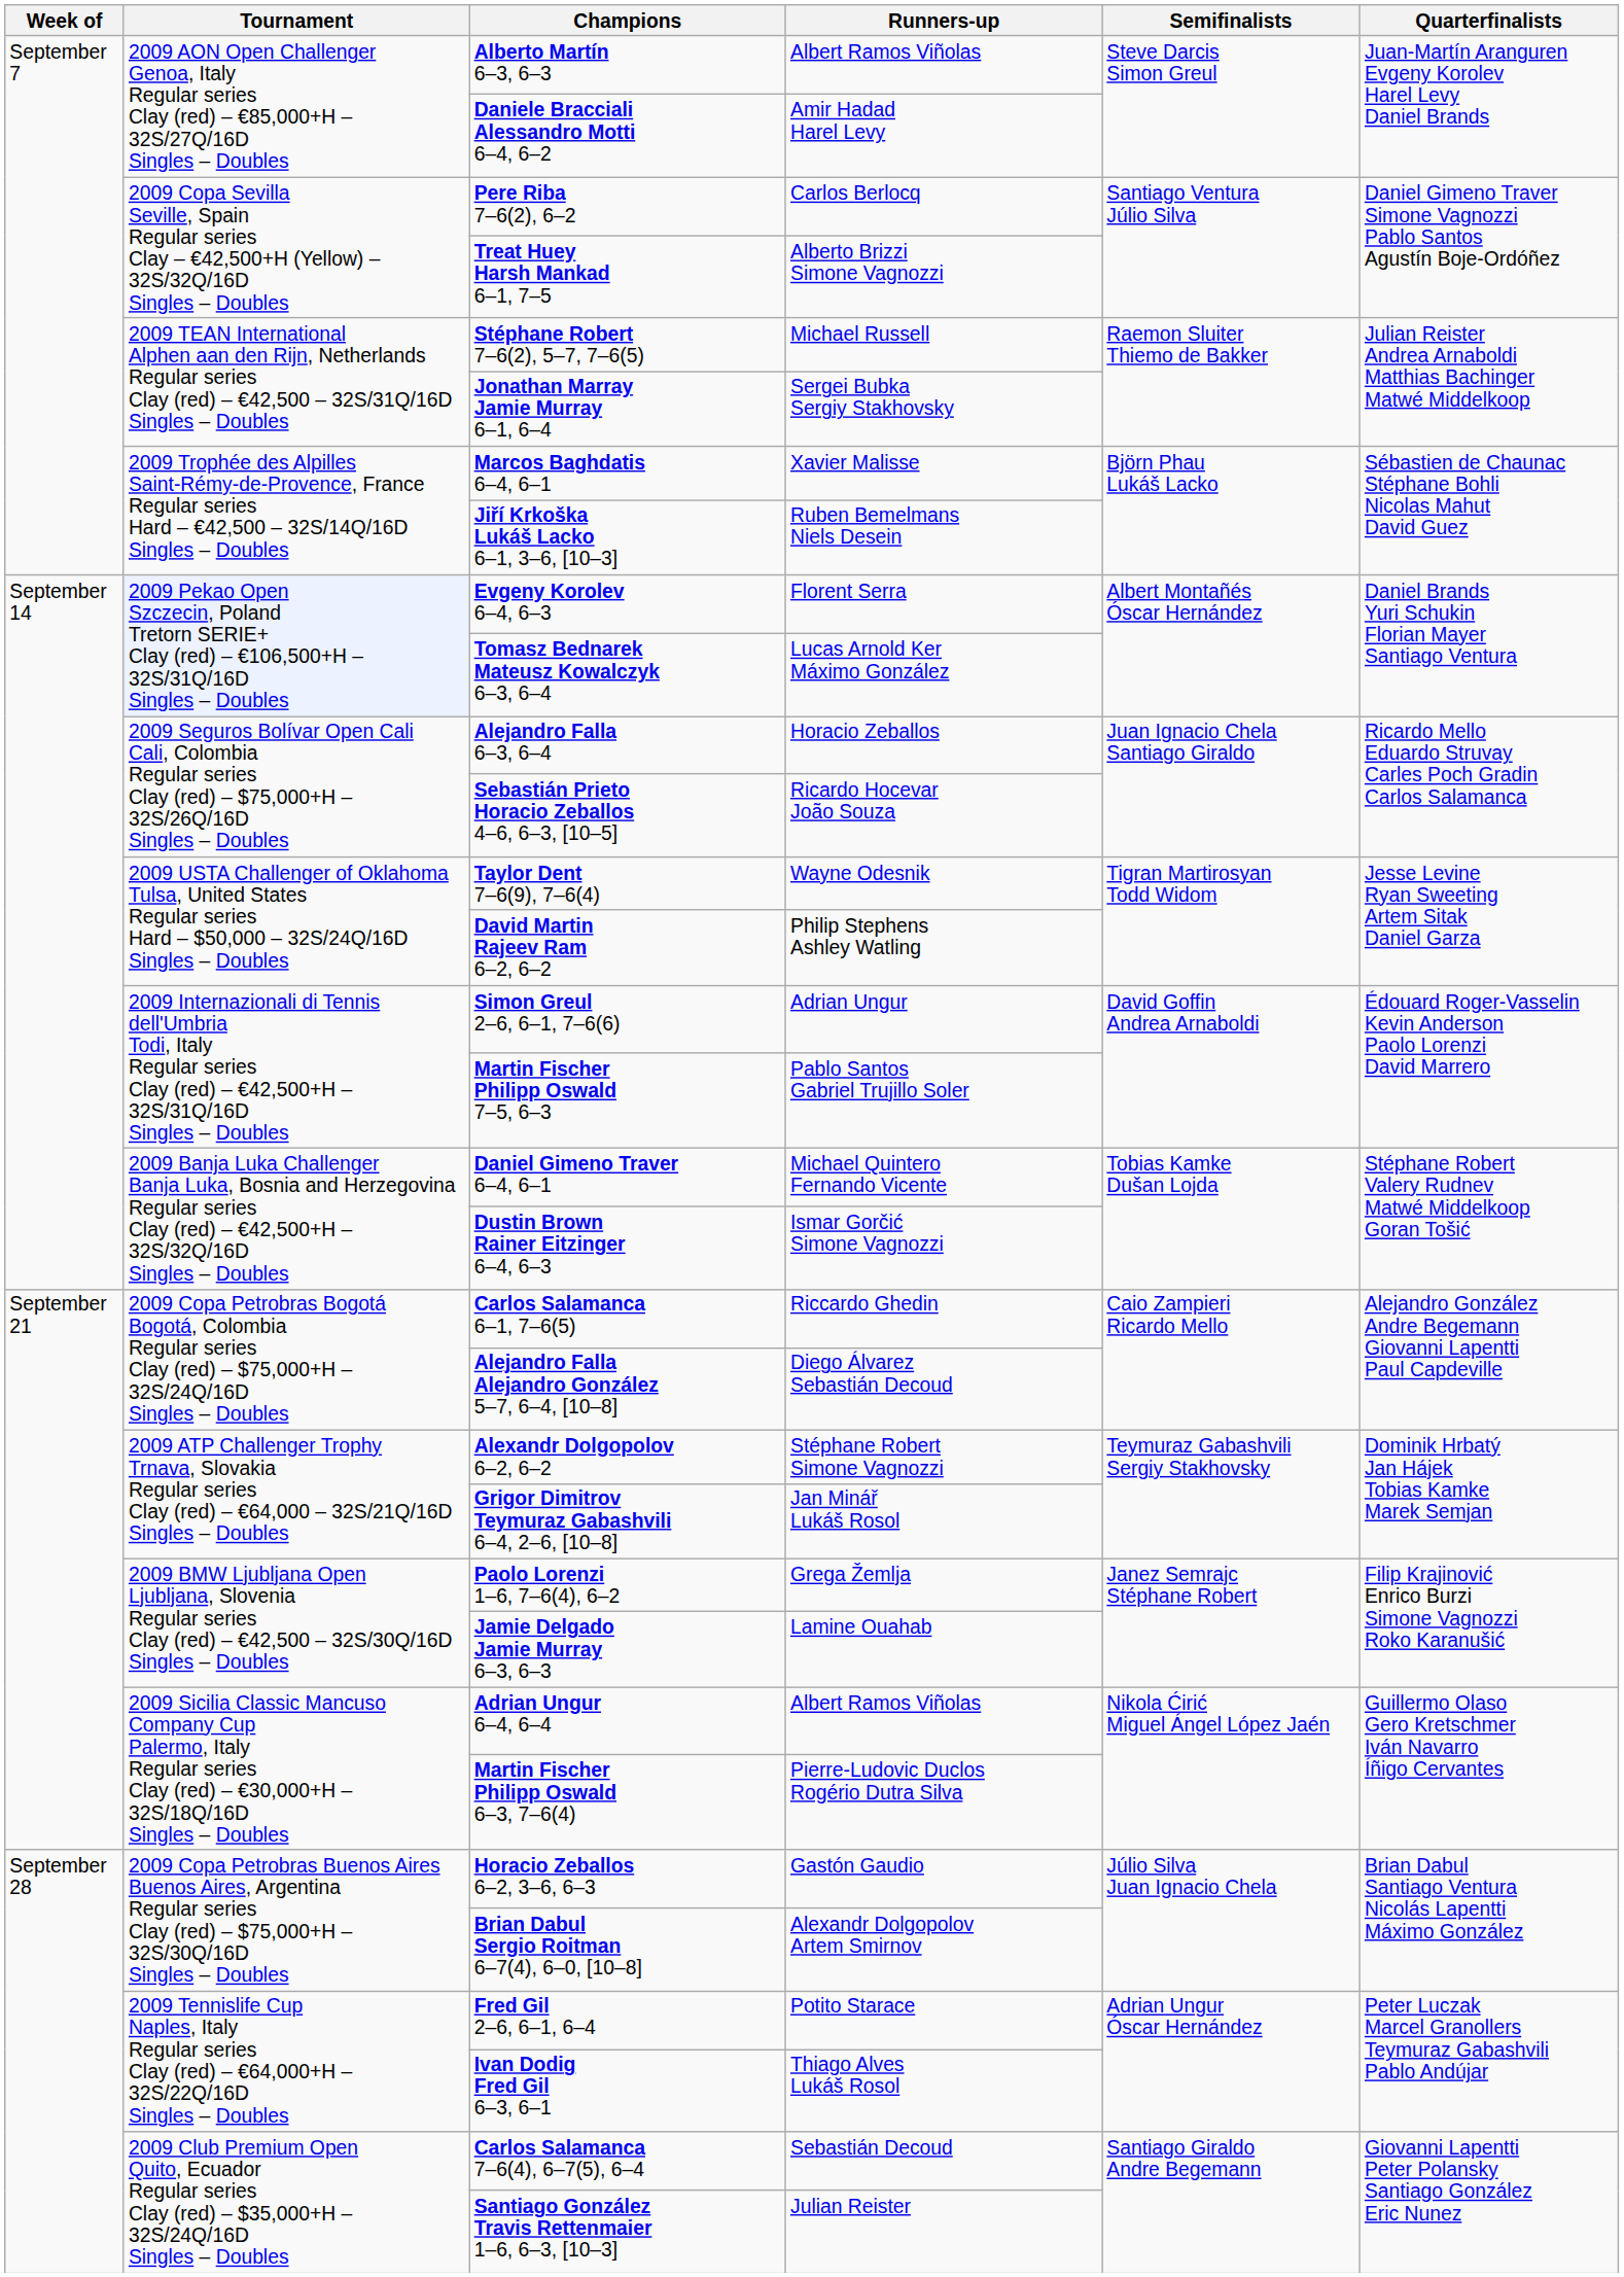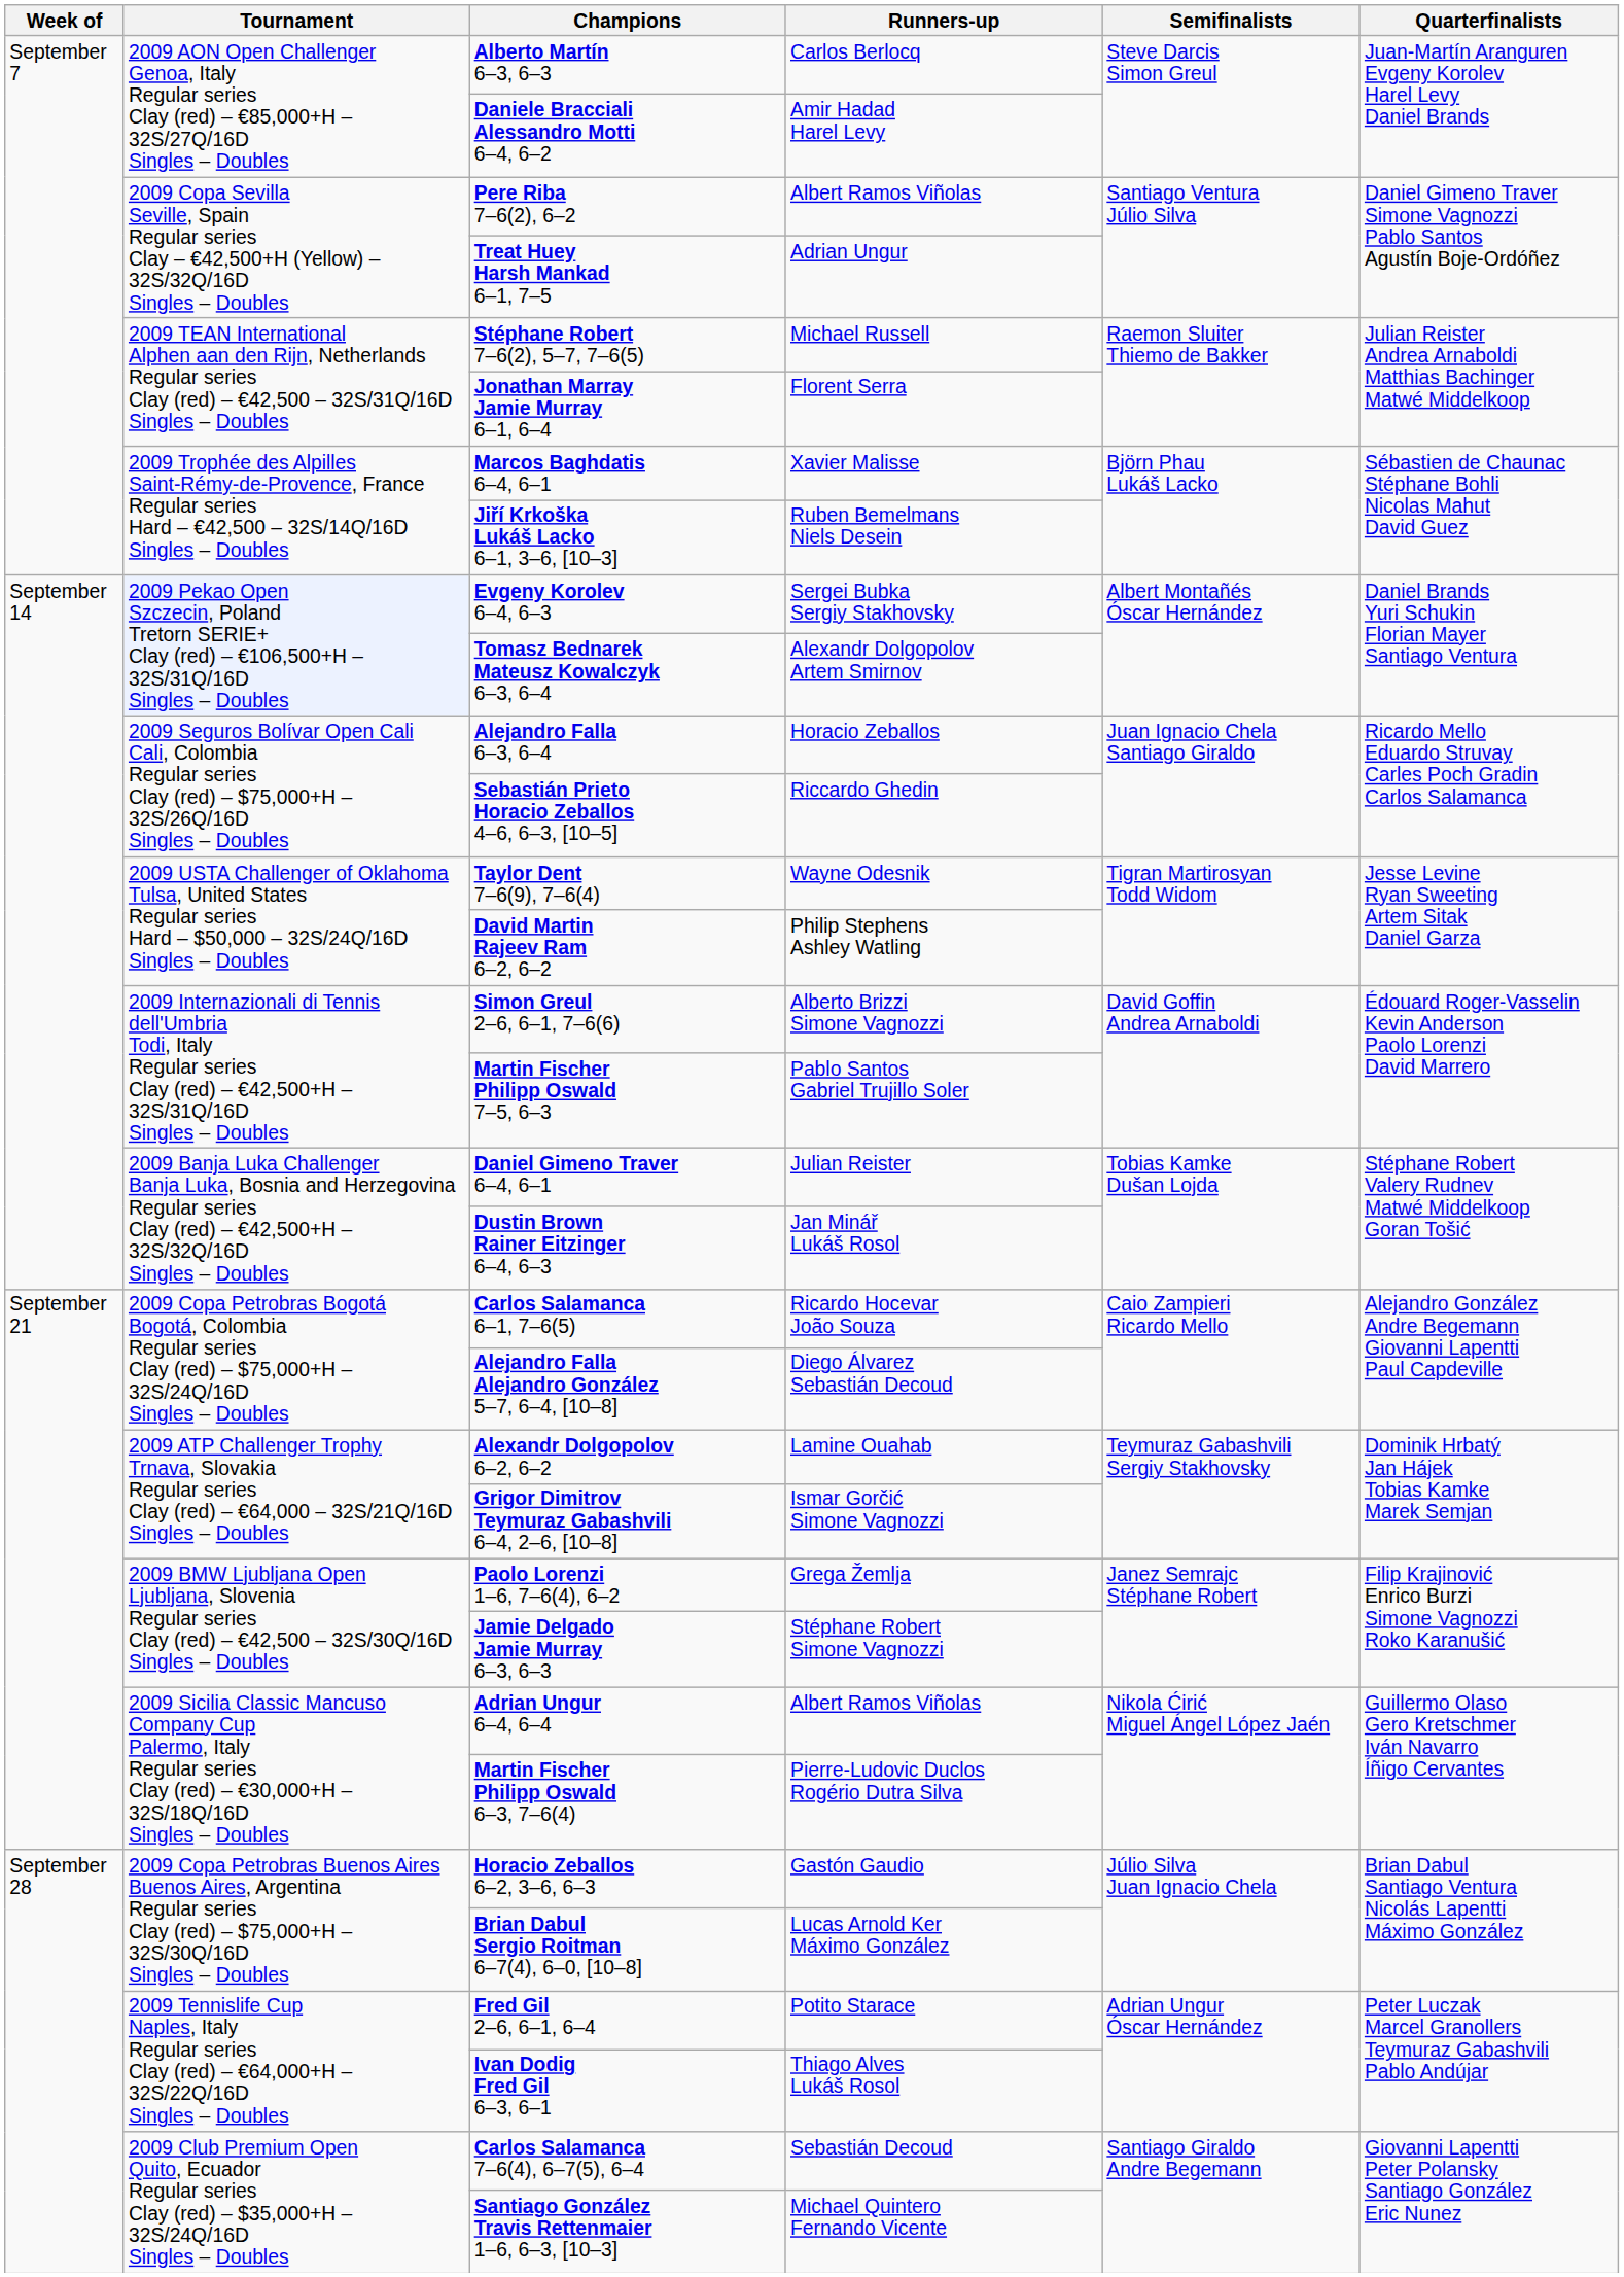Alberto Martín 6–3, 6–3 | Runners-up: Albert Ramos Viñolas -> Carlos Berlocq
Pere Riba 7–6(2), 6–2 | Runners-up: Carlos Berlocq -> Albert Ramos Viñolas
Treat Huey Harsh Mankad 6–1, 7–5 | Runners-up: Alberto Brizzi Simone Vagnozzi -> Adrian Ungur
Jonathan Marray Jamie Murray 6–1, 6–4 | Runners-up: Sergei Bubka Sergiy Stakhovsky -> Florent Serra
Evgeny Korolev 6–4, 6–3 | Runners-up: Florent Serra -> Sergei Bubka Sergiy Stakhovsky
Tomasz Bednarek Mateusz Kowalczyk 6–3, 6–4 | Runners-up: Lucas Arnold Ker Máximo González -> Alexandr Dolgopolov Artem Smirnov
Sebastián Prieto Horacio Zeballos 4–6, 6–3, [10–5] | Runners-up: Ricardo Hocevar João Souza -> Riccardo Ghedin
Simon Greul 2–6, 6–1, 7–6(6) | Runners-up: Adrian Ungur -> Alberto Brizzi Simone Vagnozzi
Daniel Gimeno Traver 6–4, 6–1 | Runners-up: Michael Quintero Fernando Vicente -> Julian Reister
Dustin Brown Rainer Eitzinger 6–4, 6–3 | Runners-up: Ismar Gorčić Simone Vagnozzi -> Jan Minář Lukáš Rosol
Carlos Salamanca 6–1, 7–6(5) | Runners-up: Riccardo Ghedin -> Ricardo Hocevar João Souza
Alexandr Dolgopolov 6–2, 6–2 | Runners-up: Stéphane Robert Simone Vagnozzi -> Lamine Ouahab
Grigor Dimitrov Teymuraz Gabashvili 6–4, 2–6, [10–8] | Runners-up: Jan Minář Lukáš Rosol -> Ismar Gorčić Simone Vagnozzi
Jamie Delgado Jamie Murray 6–3, 6–3 | Runners-up: Lamine Ouahab -> Stéphane Robert Simone Vagnozzi
Brian Dabul Sergio Roitman 6–7(4), 6–0, [10–8] | Runners-up: Alexandr Dolgopolov Artem Smirnov -> Lucas Arnold Ker Máximo González
Santiago González Travis Rettenmaier 1–6, 6–3, [10–3] | Runners-up: Julian Reister -> Michael Quintero Fernando Vicente
